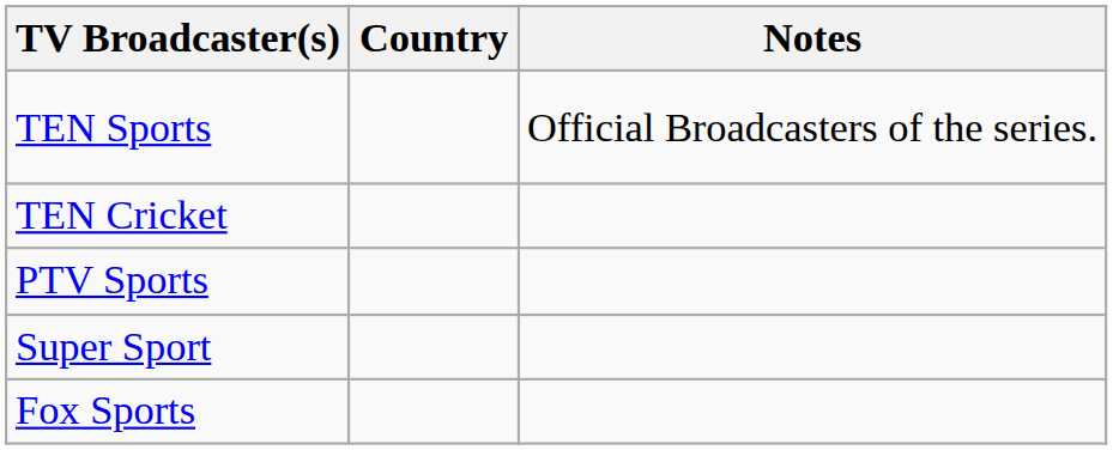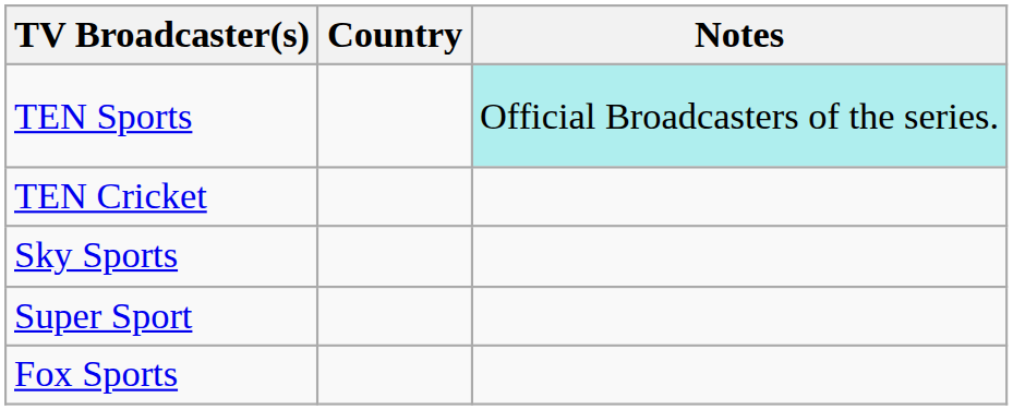TEN Sports | Notes: no background -> paleturquoise background
- row: PTV Sports
+ row: Sky Sports
